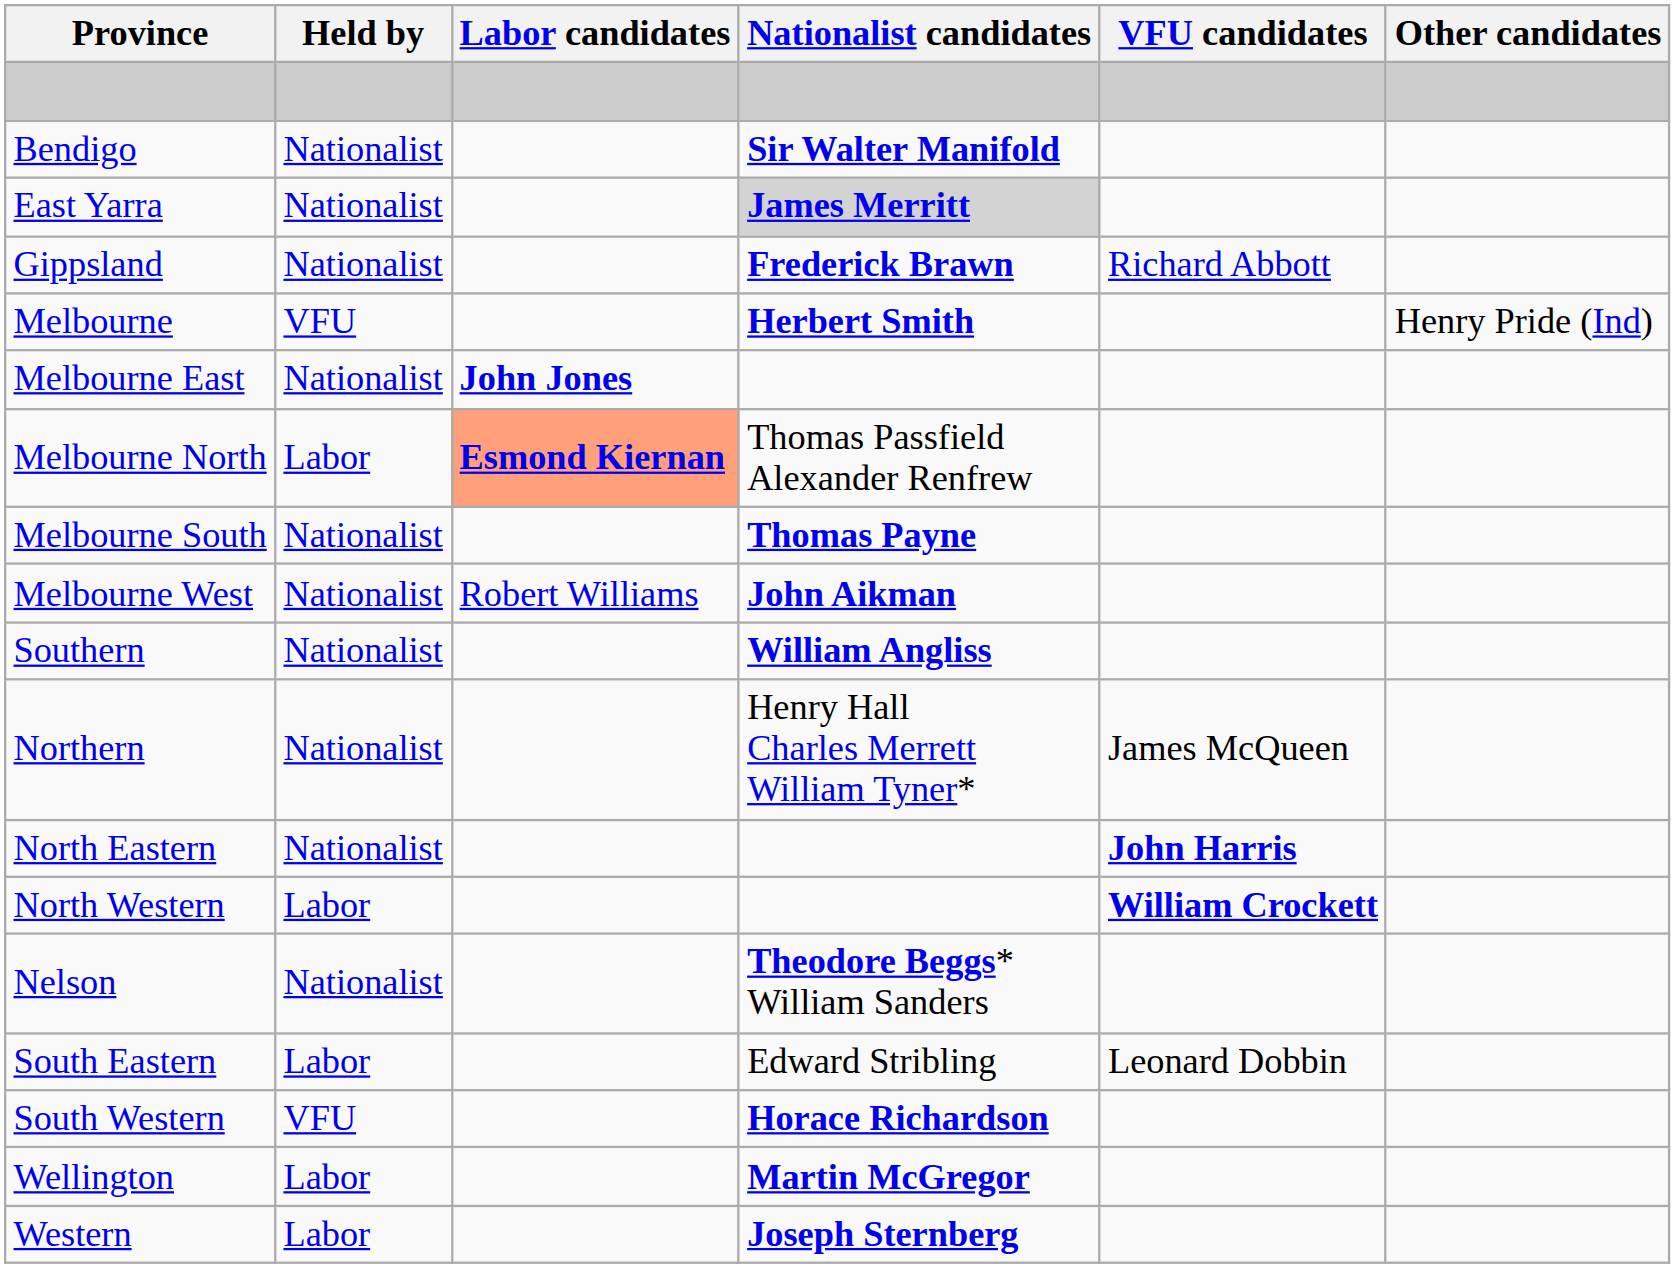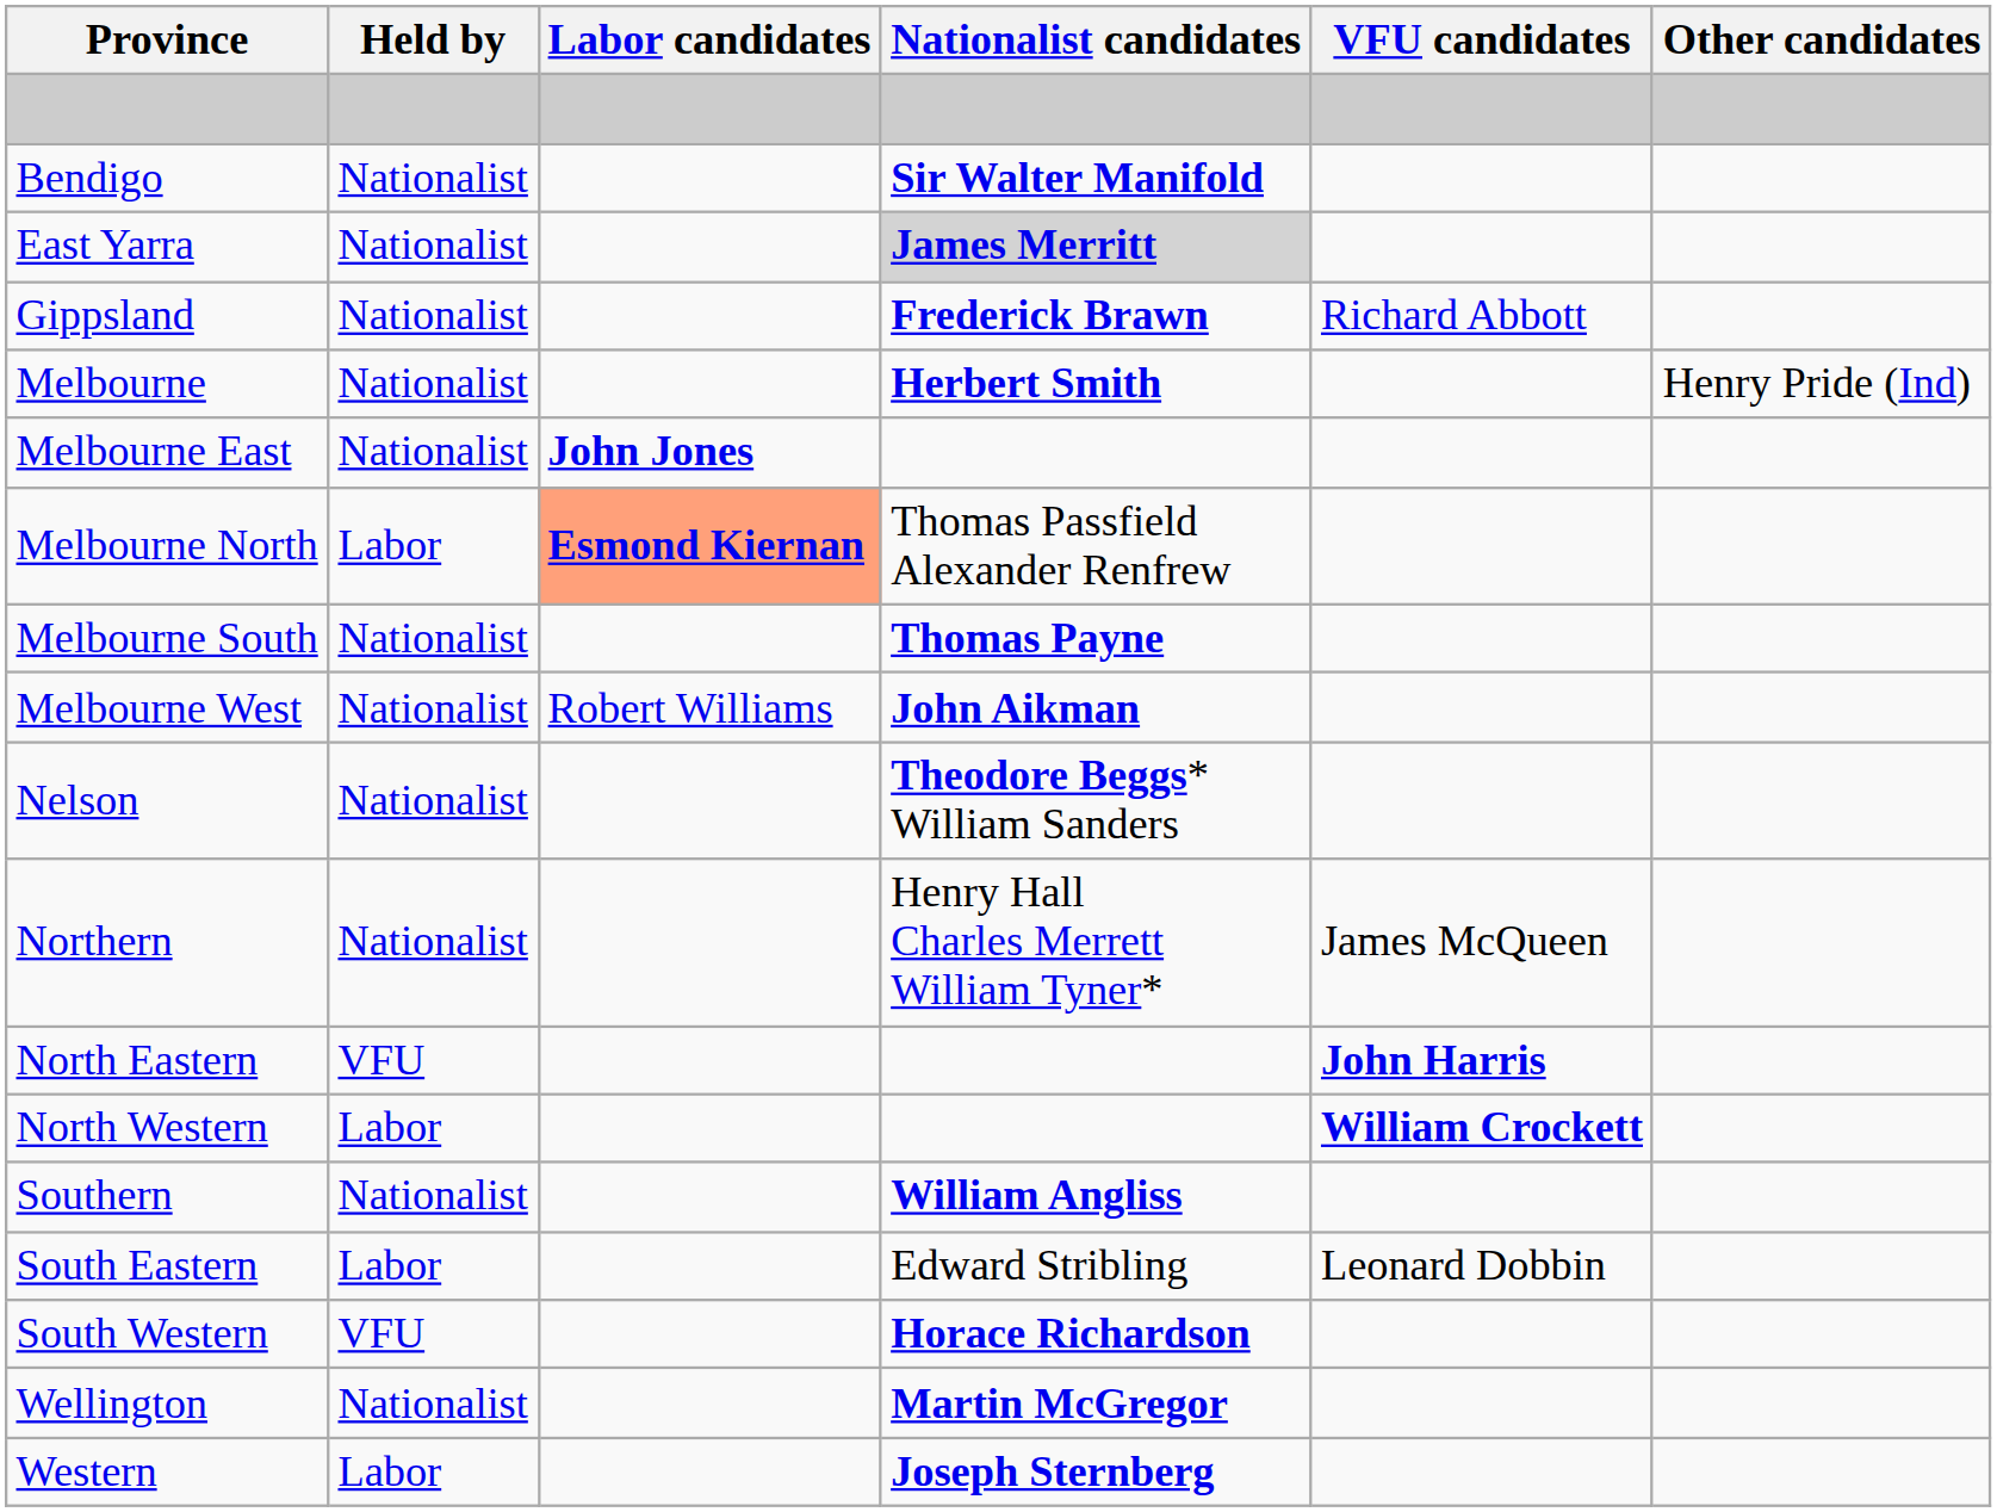Melbourne | Held by: VFU -> Nationalist
rows swapped: Nelson <-> Southern
North Eastern | Held by: Nationalist -> VFU
Wellington | Held by: Labor -> Nationalist
